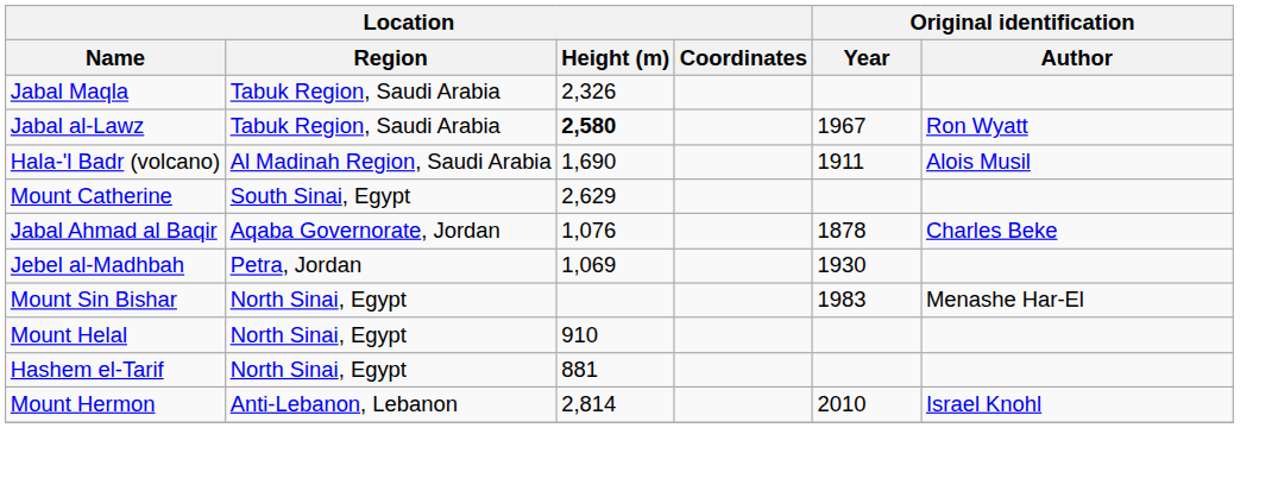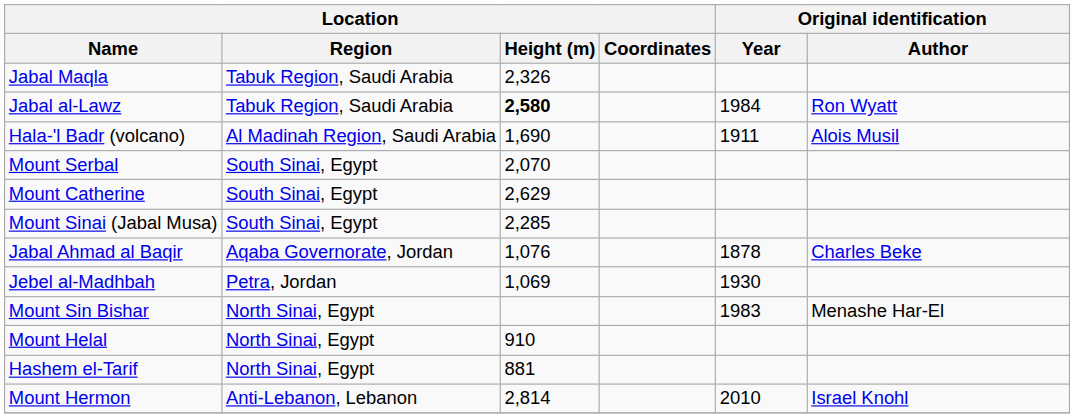Jabal al-Lawz | Original identification / Year: 1967 -> 1984
+ row: Mount Serbal | South Sinai, Egypt | 2,070
+ row: Mount Sinai (Jabal Musa) | South Sinai, Egypt | 2,285
